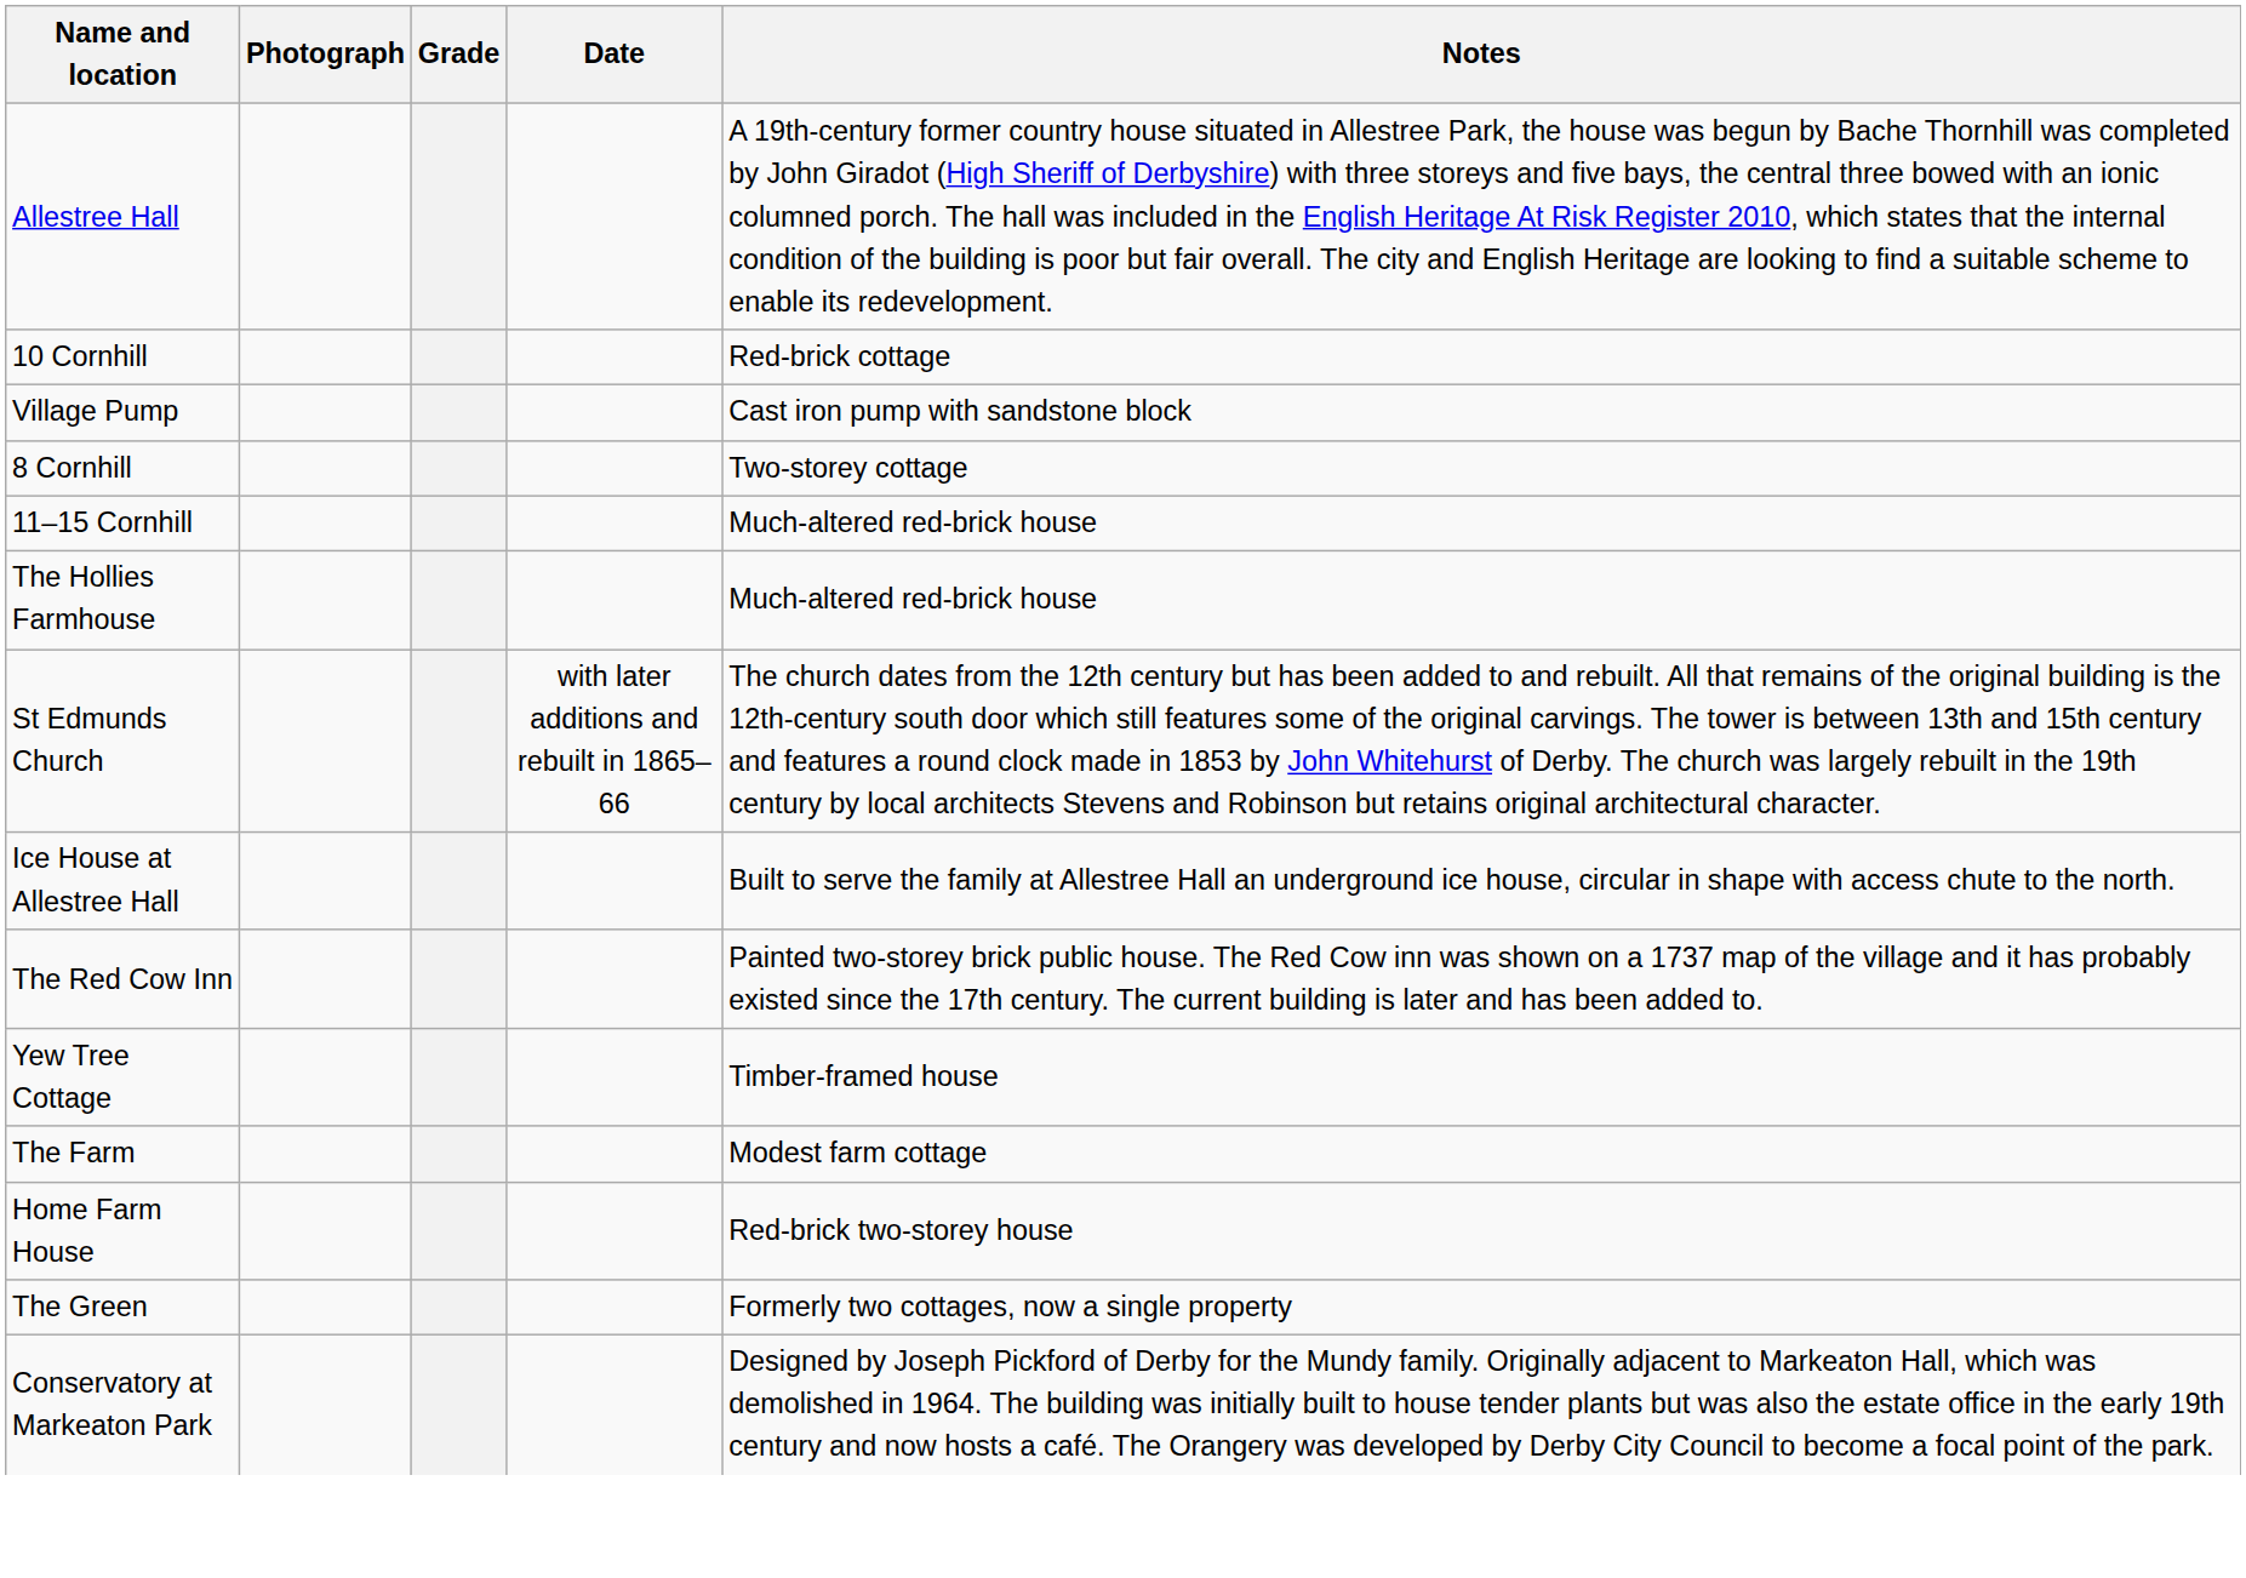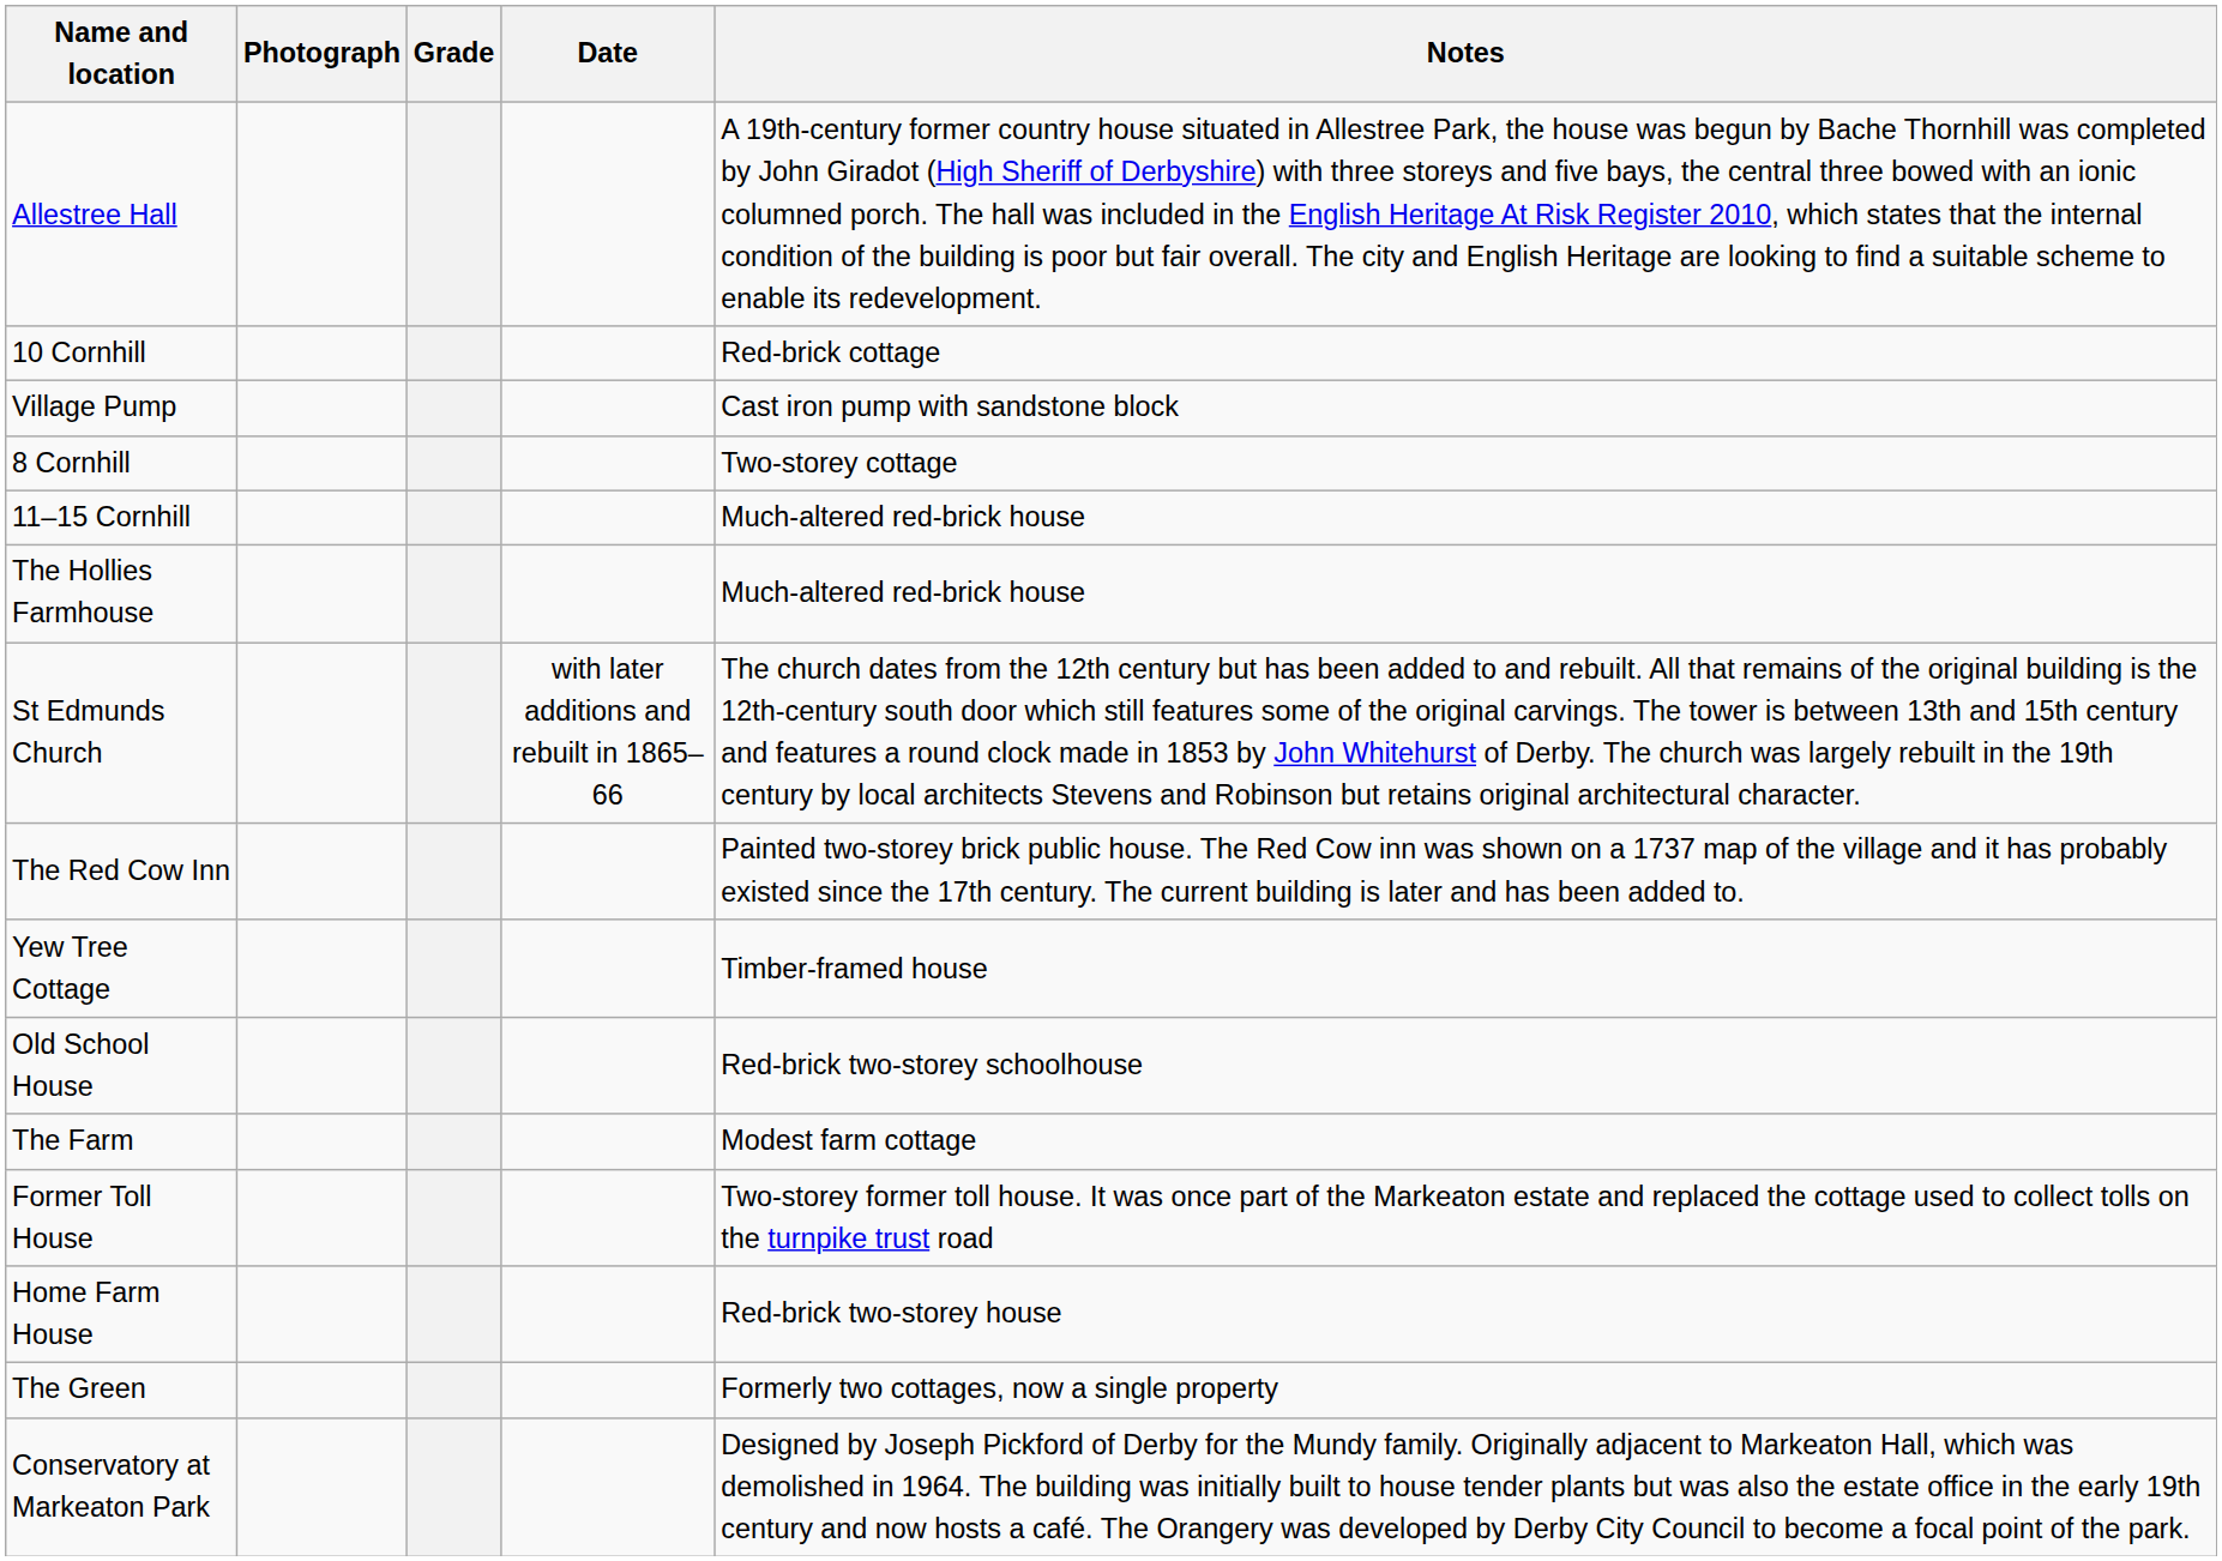- row: Ice House at Allestree Hall | Built to serve the family at Allestree Hall an underground ice house, circular in shape with access chute to the north.
+ row: Old School House | Red-brick two-storey schoolhouse
+ row: Former Toll House | Two-storey former toll house. It was once part of the Markeaton estate and replaced the cottage used to collect tolls on the turnpike trust road
